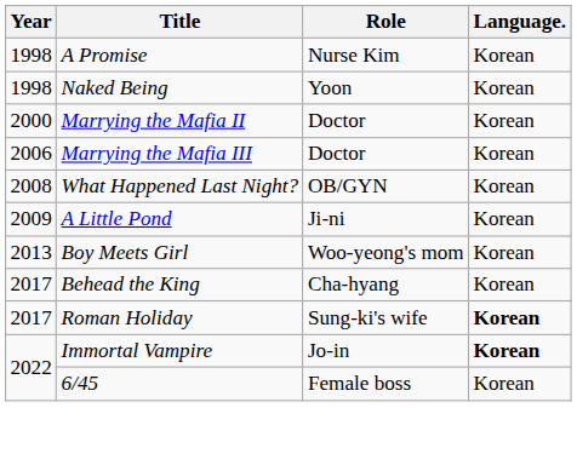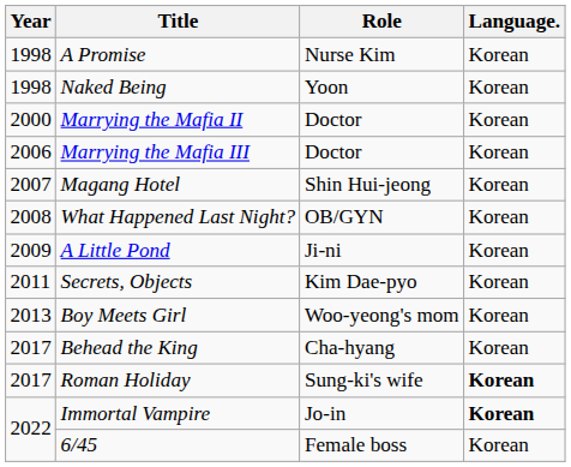+ row: 2007 | Magang Hotel | Shin Hui-jeong | Korean
+ row: 2011 | Secrets, Objects | Kim Dae-pyo | Korean
